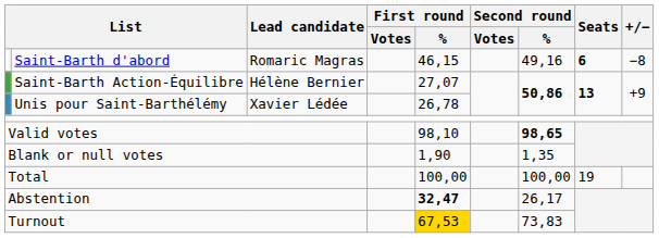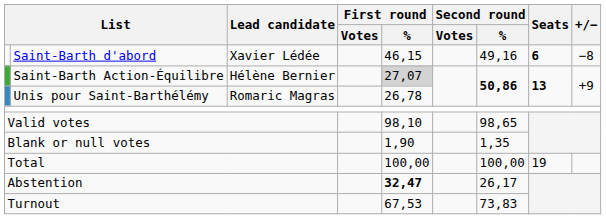Saint-Barth d'abord | Lead candidate: Romaric Magras -> Xavier Lédée
Saint-Barth Action-Équilibre | First round / %: no background -> lightgrey background
Unis pour Saint-Barthélémy | Lead candidate: Xavier Lédée -> Romaric Magras
Valid votes | Second round / %: bold -> normal
Turnout | First round / %: gold background -> no background
